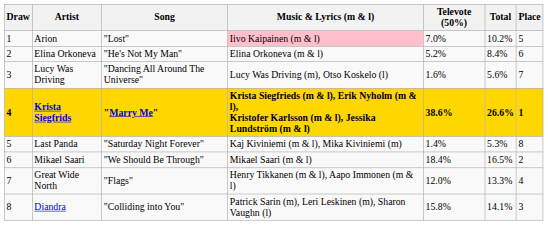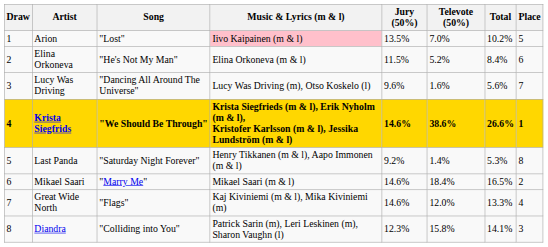+ column: Jury (50%) | 13.5% | 11.5% | 9.6% | 14.6% | 9.2% | 14.6% | 14.6% | 12.3%
Krista Siegfrids | Song: "Marry Me" -> "We Should Be Through"
Last Panda | Music & Lyrics (m & l): Kaj Kiviniemi (m & l), Mika Kiviniemi (m) -> Henry Tikkanen (m & l), Aapo Immonen (m & l)
Mikael Saari | Song: "We Should Be Through" -> "Marry Me"
Great Wide North | Music & Lyrics (m & l): Henry Tikkanen (m & l), Aapo Immonen (m & l) -> Kaj Kiviniemi (m & l), Mika Kiviniemi (m)
